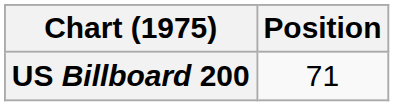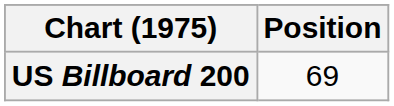US Billboard 200 | Position: 71 -> 69
